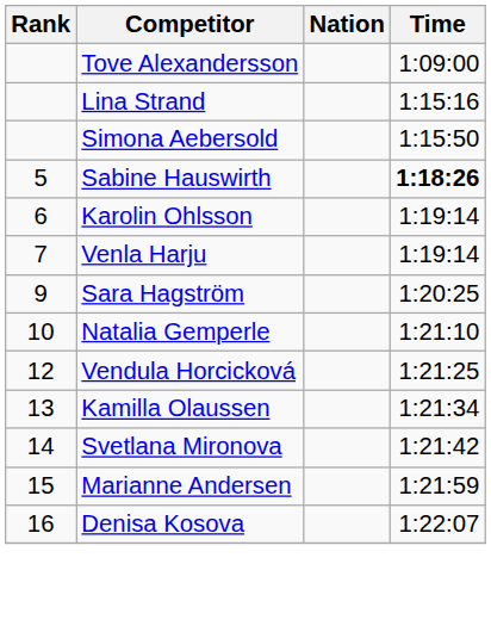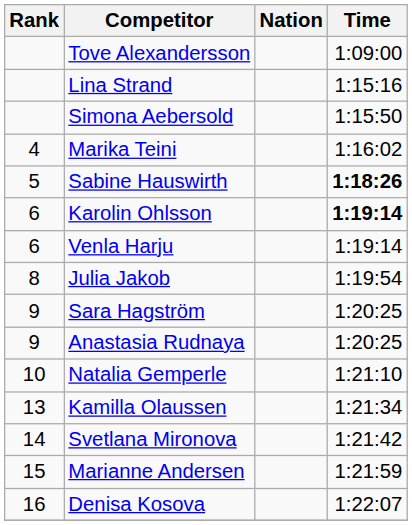+ row: 4 | Marika Teini | 1:16:02
Karolin Ohlsson | Time: normal -> bold
Venla Harju | Rank: 7 -> 6
+ row: 8 | Julia Jakob | 1:19:54
+ row: 9 | Anastasia Rudnaya | 1:20:25
- row: 12 | Vendula Horcicková | 1:21:25
